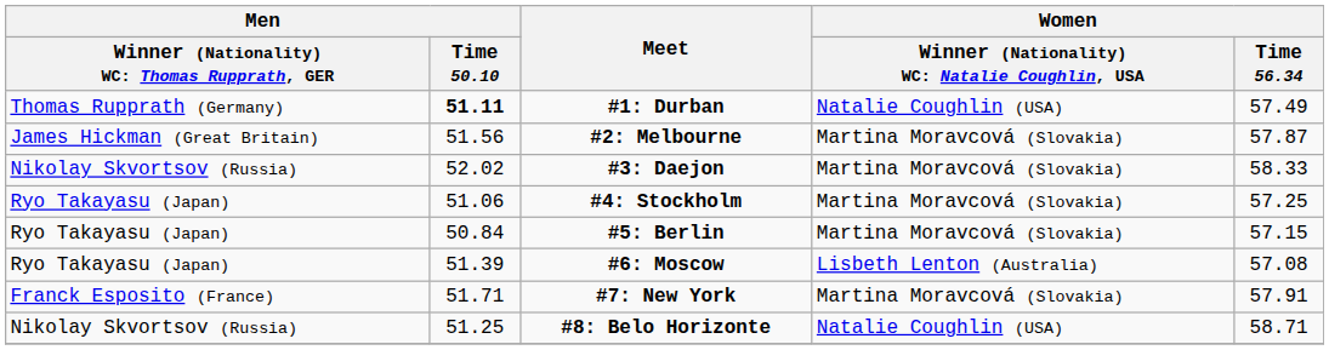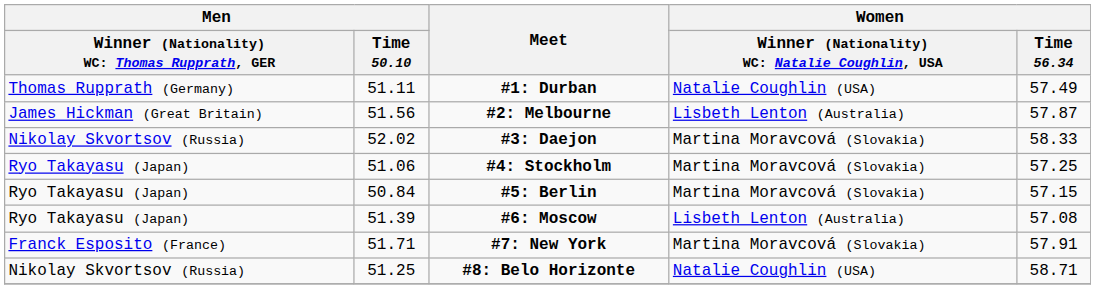#1: Durban | Men / Time 50.10: bold -> normal
#2: Melbourne | column 4: Martina Moravcová (Slovakia) -> Lisbeth Lenton (Australia)
